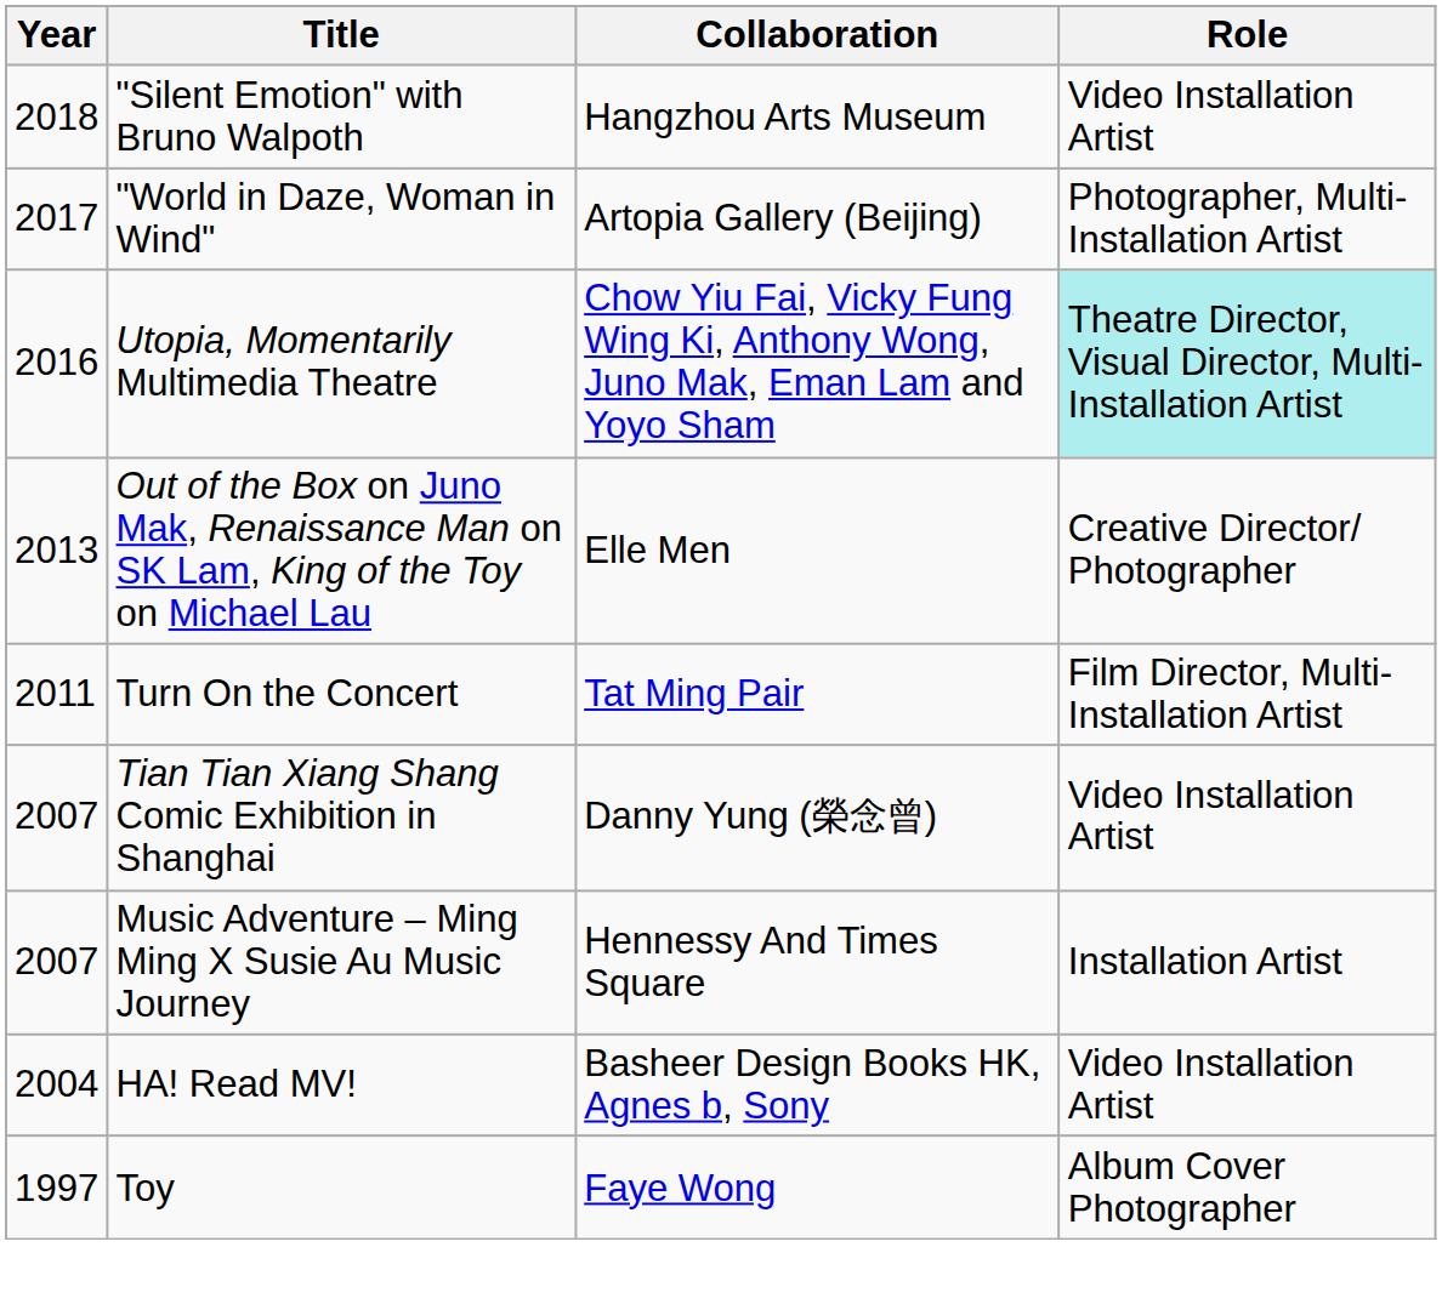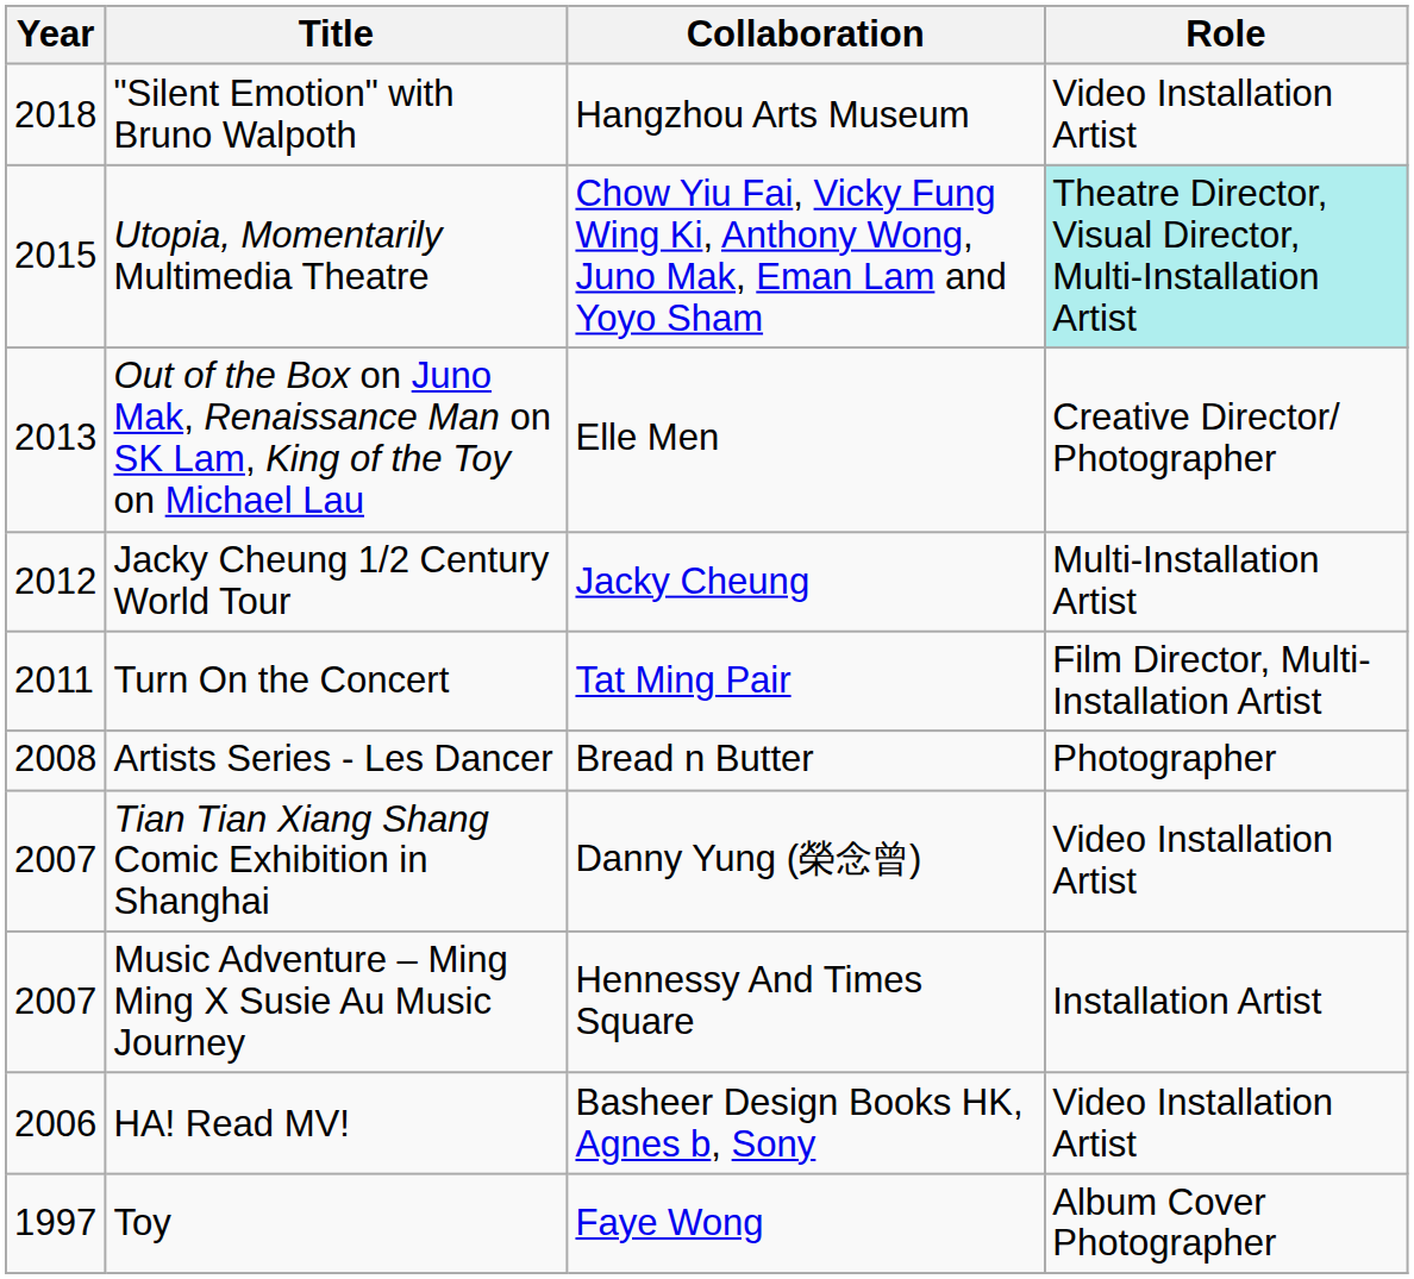- row: 2017 | "World in Daze, Woman in Wind" | Artopia Gallery (Beijing) | Photographer, Multi-Installation Artist
Utopia, Momentarily Multimedia Theatre | Year: 2016 -> 2015
+ row: 2012 | Jacky Cheung 1/2 Century World Tour | Jacky Cheung | Multi-Installation Artist
+ row: 2008 | Artists Series - Les Dancer | Bread n Butter | Photographer
HA! Read MV! | Year: 2004 -> 2006
